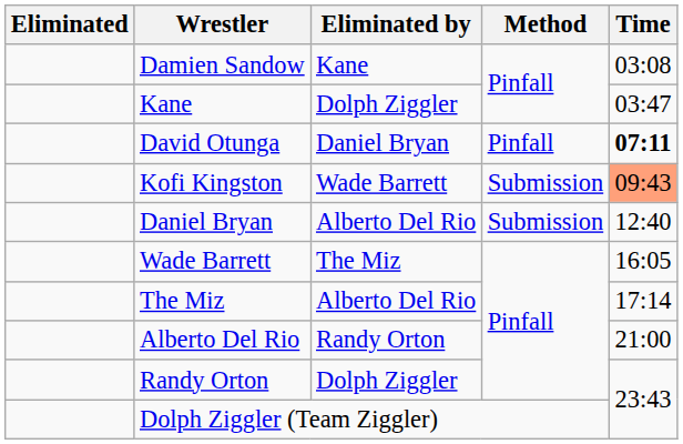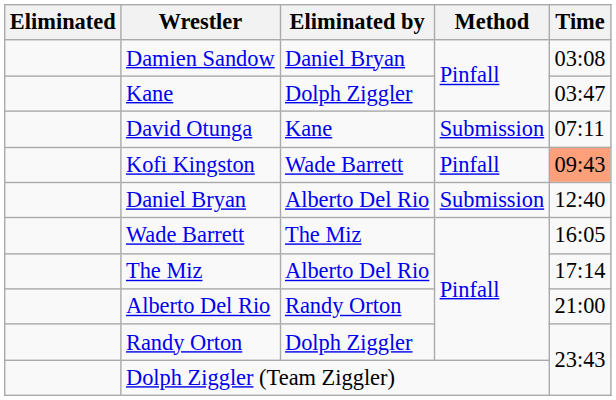Damien Sandow | Eliminated by: Kane -> Daniel Bryan
David Otunga | Eliminated by: Daniel Bryan -> Kane
David Otunga | Method: Pinfall -> Submission
David Otunga | Time: bold -> normal
Kofi Kingston | Method: Submission -> Pinfall
